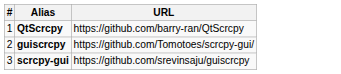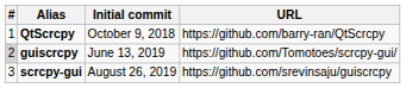+ column: Initial commit | October 9, 2018 | June 13, 2019 | August 26, 2019
guiscrcpy | #: no background -> lightgrey background
